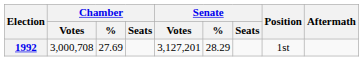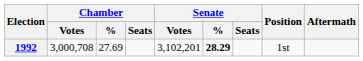1992 | Senate / Votes: 3,127,201 -> 3,102,201
1992 | Senate / %: normal -> bold
